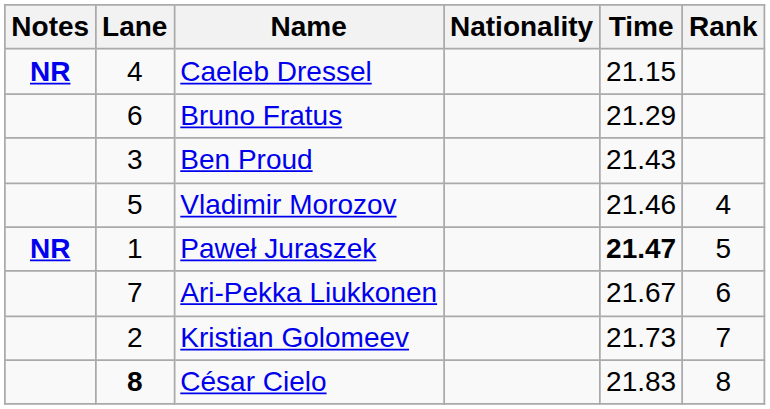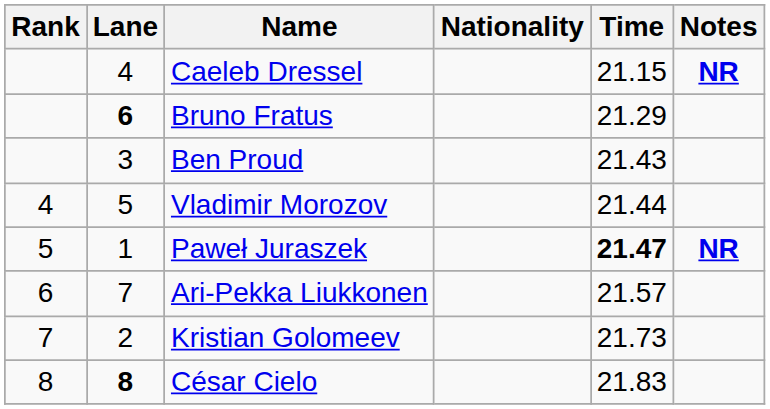columns swapped: Rank <-> Notes
Bruno Fratus | Lane: normal -> bold
Vladimir Morozov | Time: 21.46 -> 21.44
Ari-Pekka Liukkonen | Time: 21.67 -> 21.57
